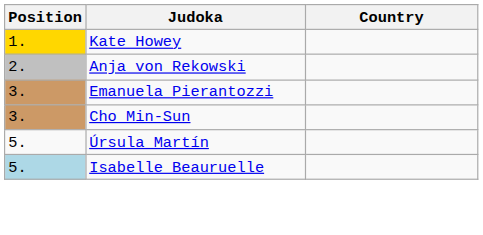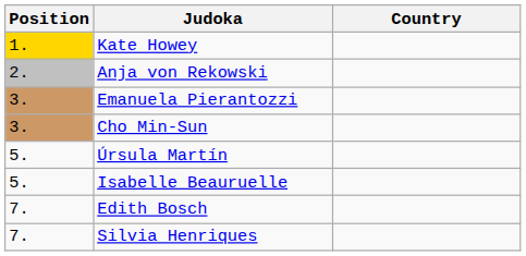Isabelle Beauruelle | Position: lightblue background -> no background
+ row: 7. | Edith Bosch
+ row: 7. | Silvia Henriques
